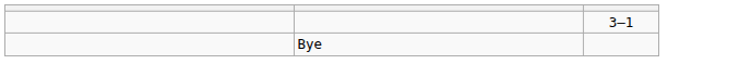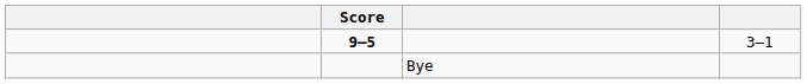+ column: Score | 9–5
